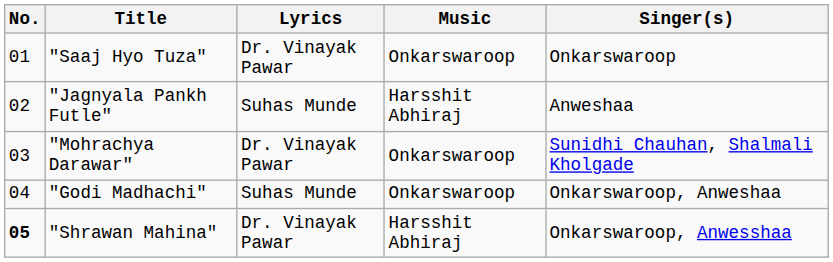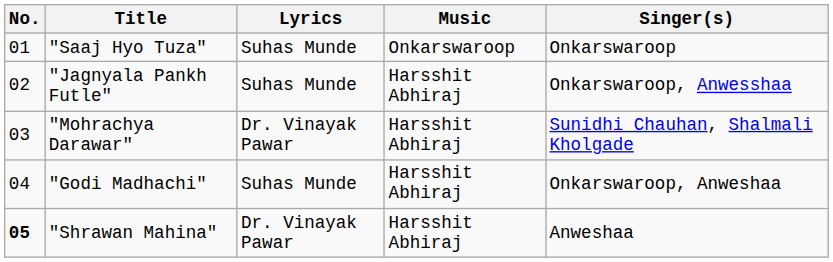"Saaj Hyo Tuza" | Lyrics: Dr. Vinayak Pawar -> Suhas Munde
"Jagnyala Pankh Futle" | Singer(s): Anweshaa -> Onkarswaroop, Anwesshaa
"Mohrachya Darawar" | Music: Onkarswaroop -> Harsshit Abhiraj
"Godi Madhachi" | Music: Onkarswaroop -> Harsshit Abhiraj
"Shrawan Mahina" | Singer(s): Onkarswaroop, Anwesshaa -> Anweshaa
